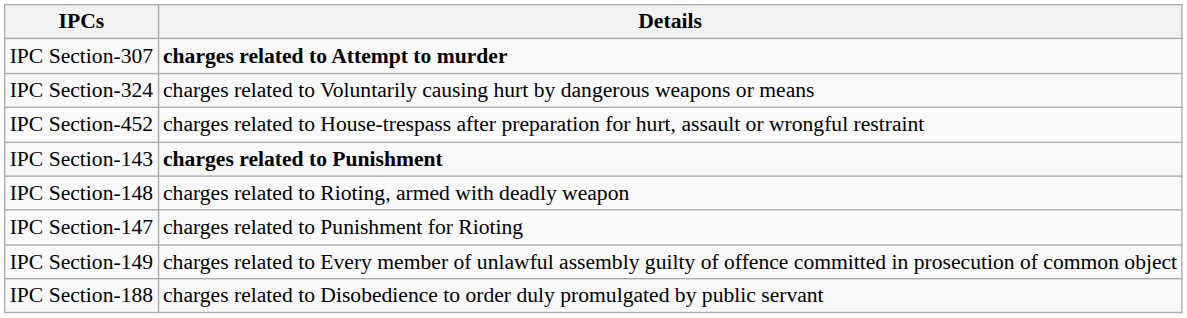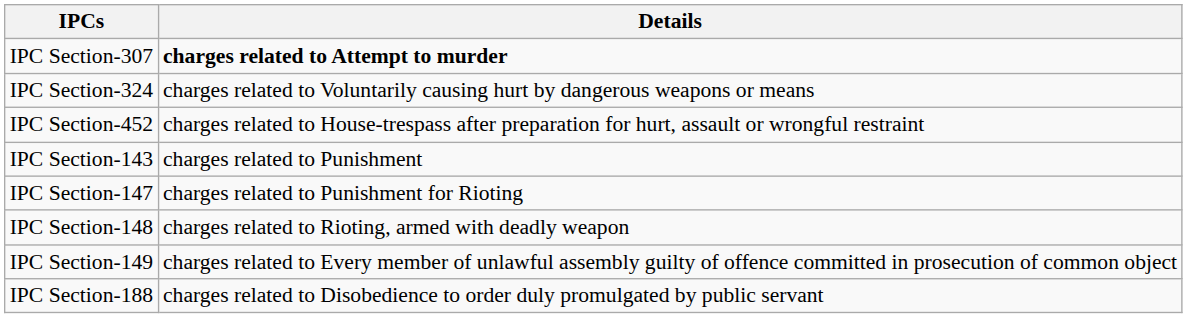IPC Section-143 | Details: bold -> normal
rows swapped: IPC Section-147 <-> IPC Section-148
